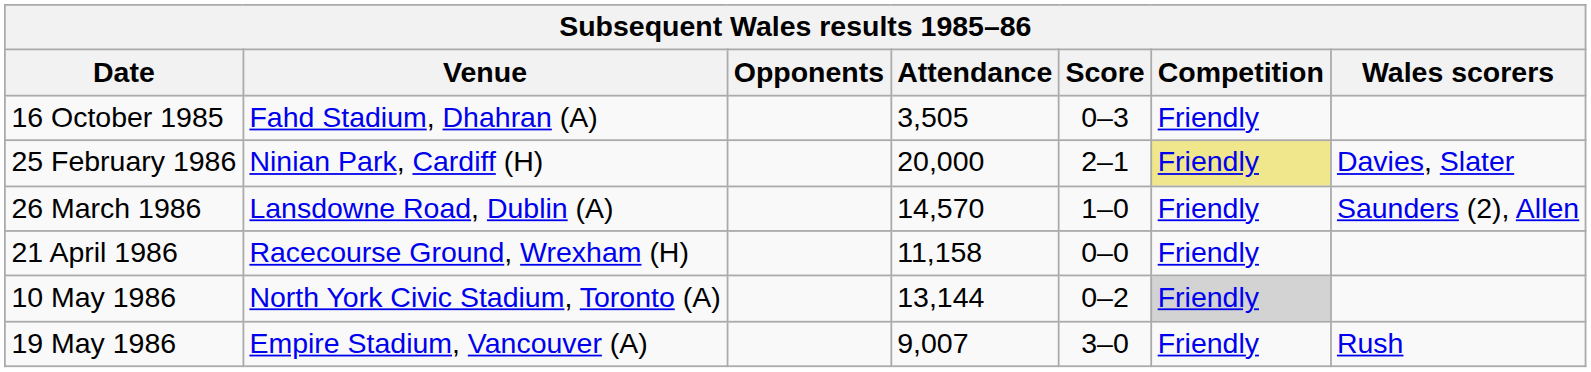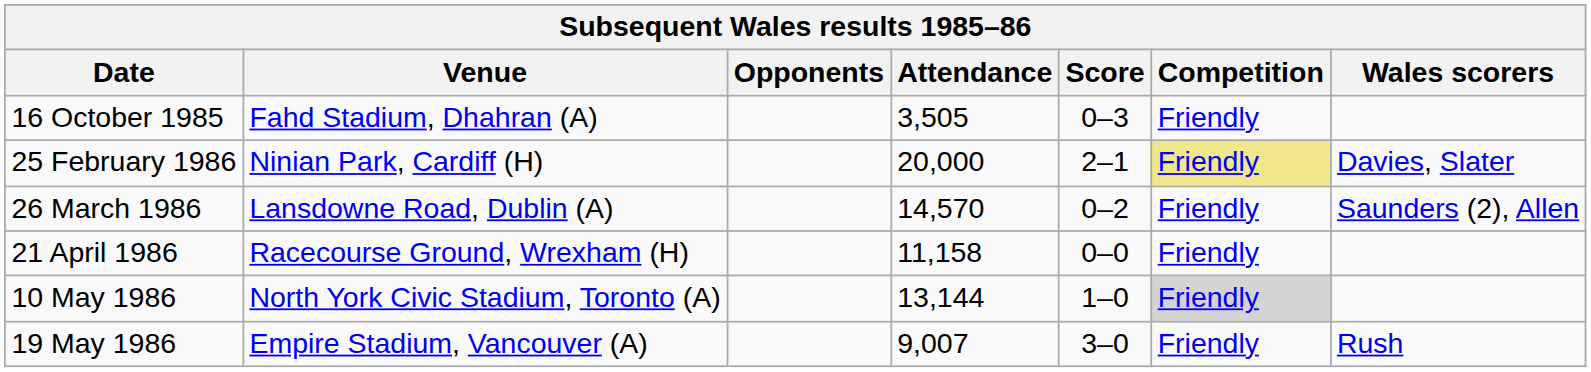26 March 1986 | Score: 1–0 -> 0–2
10 May 1986 | Score: 0–2 -> 1–0
